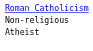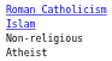+ row: Islam
